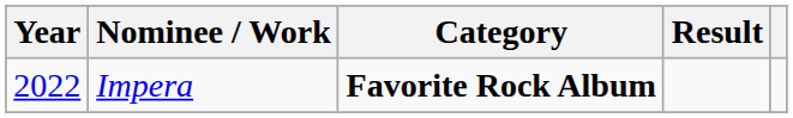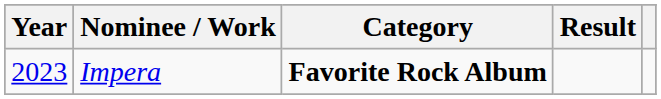Impera | Year: 2022 -> 2023
